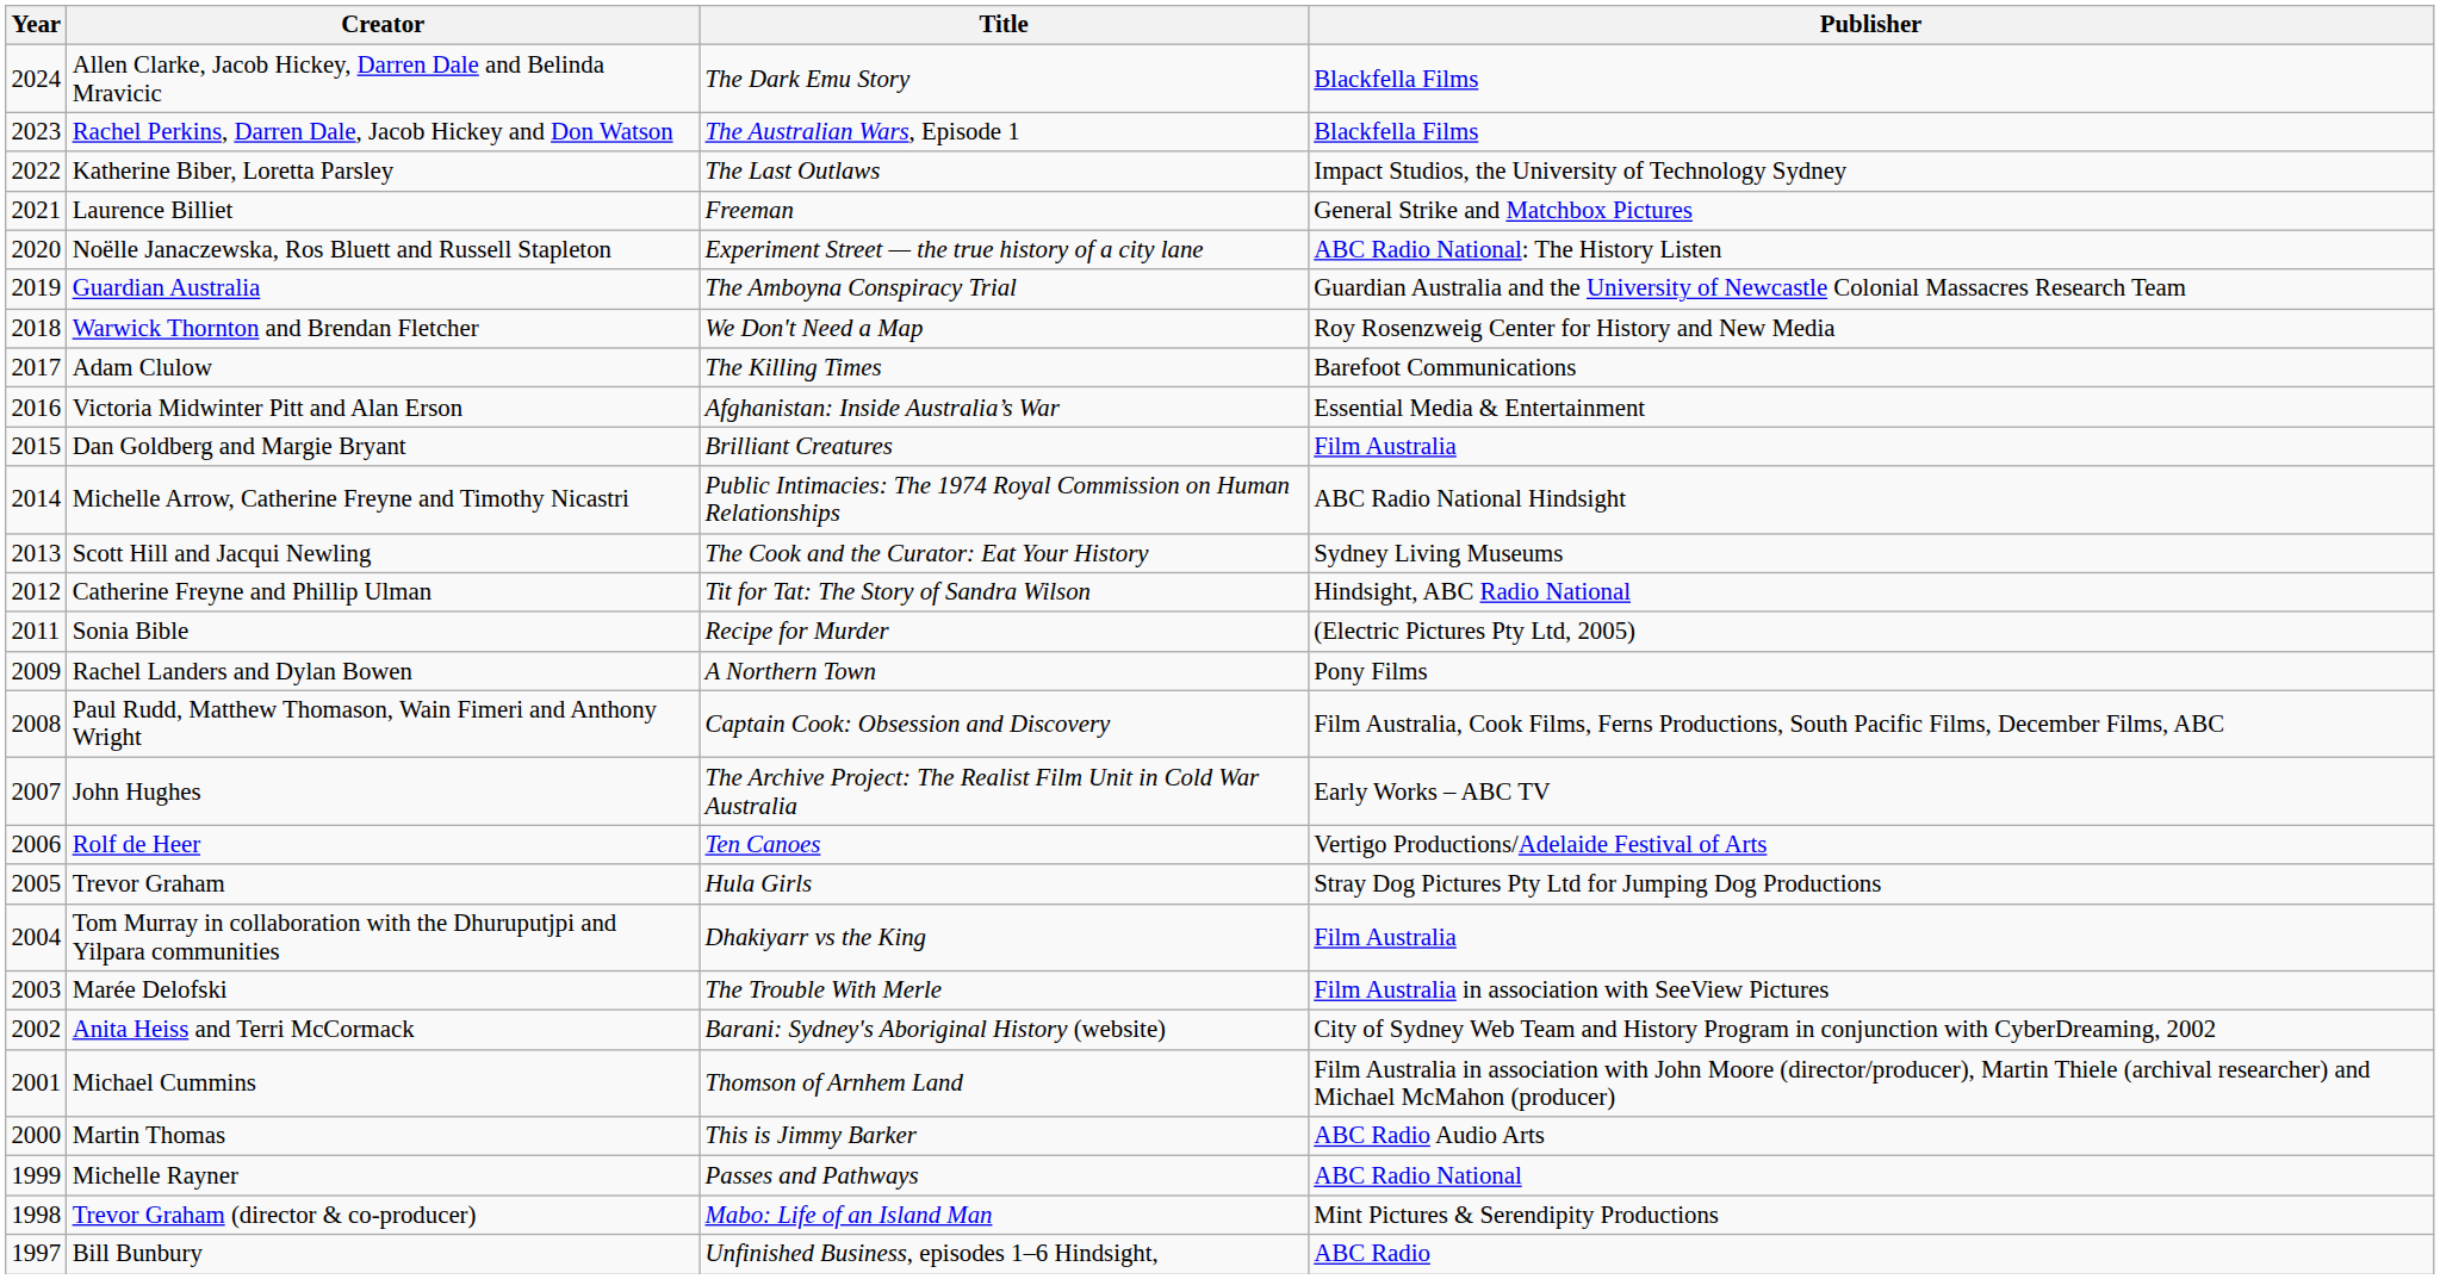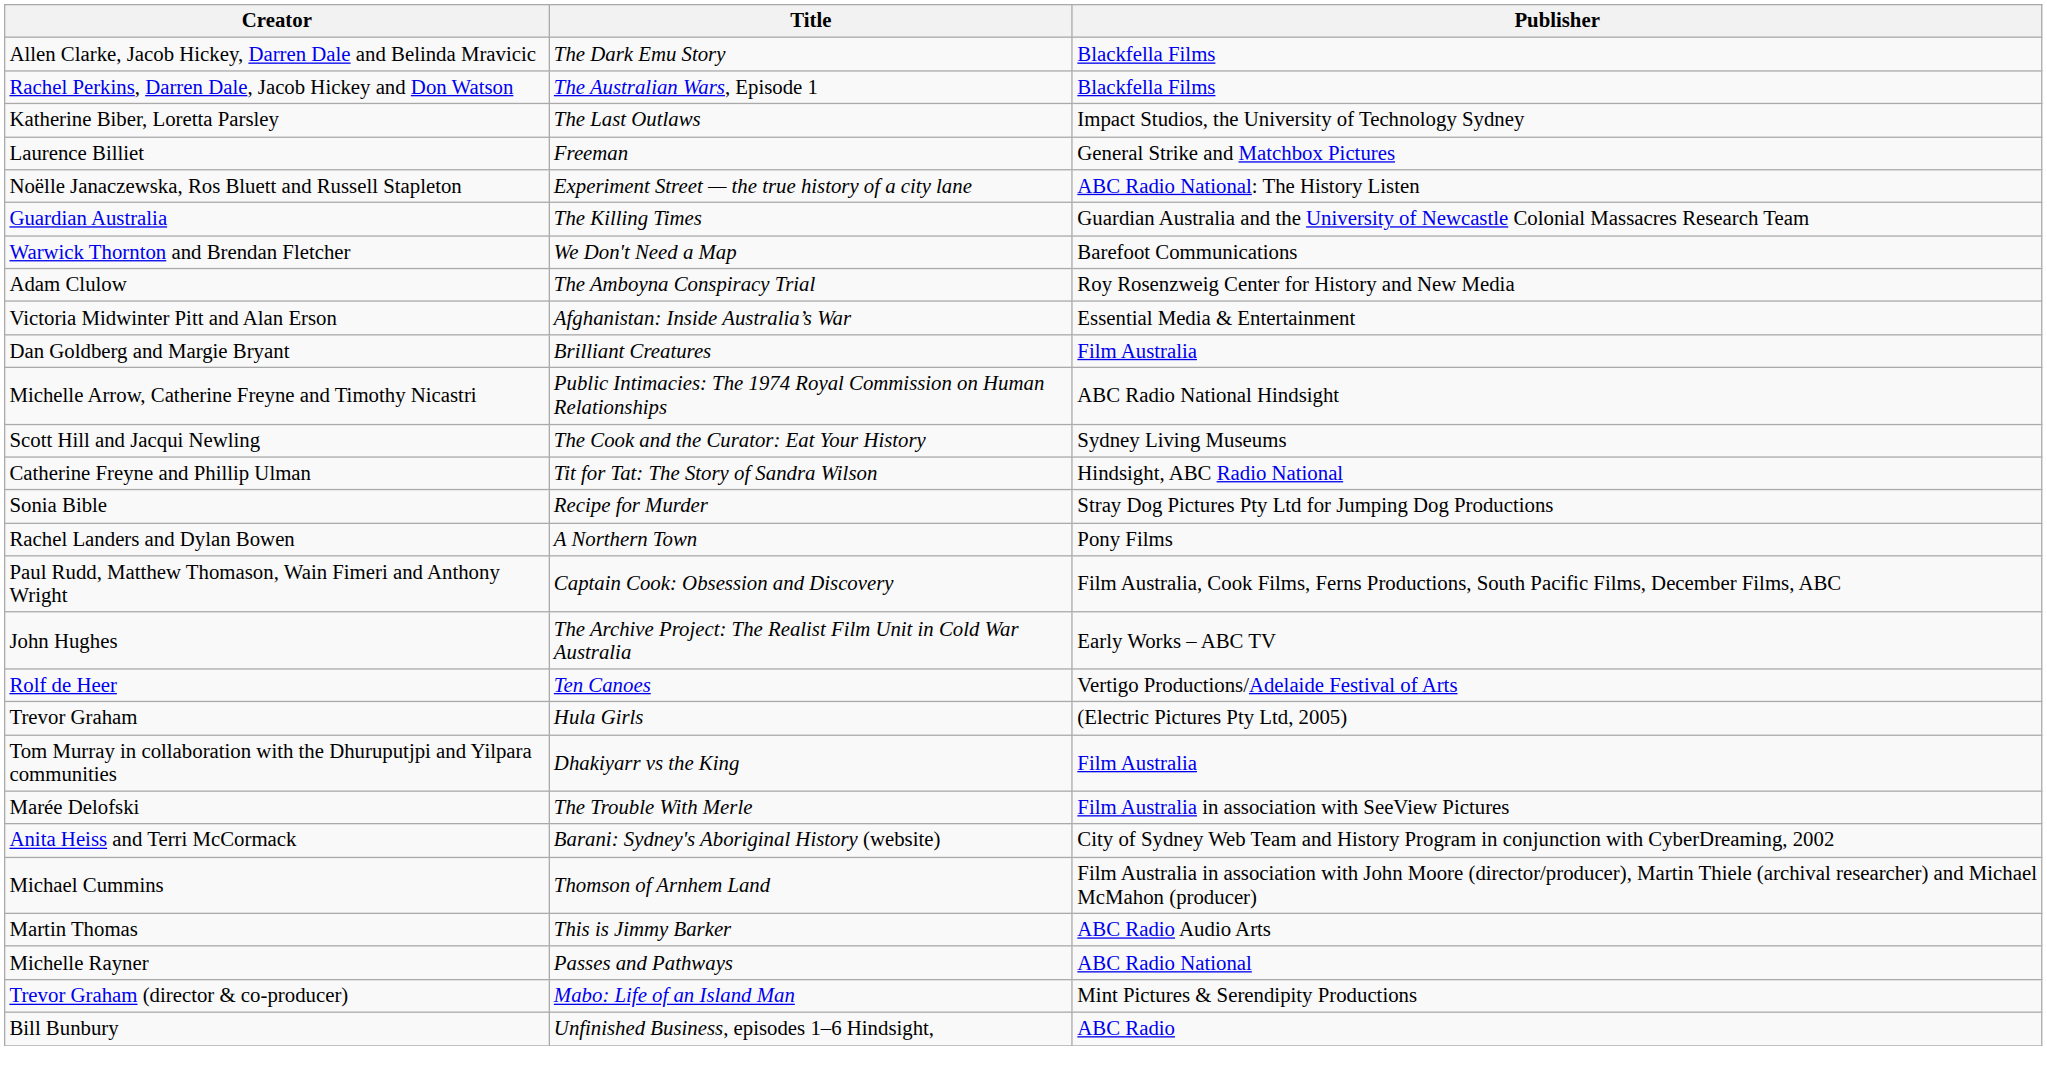- column: Year | 2024 | 2023 | 2022 | 2021 | 2020 | 2019 | 2018 | 2017 | 2016 | 2015 | 2014 | 2013 | 2012 | 2011 | 2009 | 2008 | 2007 | 2006 | 2005 | 2004 | 2003 | 2002 | 2001 | 2000 | 1999 | 1998 | 1997
Guardian Australia | Title: The Amboyna Conspiracy Trial -> The Killing Times
Warwick Thornton and Brendan Fletcher | Publisher: Roy Rosenzweig Center for History and New Media -> Barefoot Communications
Adam Clulow | Title: The Killing Times -> The Amboyna Conspiracy Trial
Adam Clulow | Publisher: Barefoot Communications -> Roy Rosenzweig Center for History and New Media
Sonia Bible | Publisher: (Electric Pictures Pty Ltd, 2005) -> Stray Dog Pictures Pty Ltd for Jumping Dog Productions
Trevor Graham | Publisher: Stray Dog Pictures Pty Ltd for Jumping Dog Productions -> (Electric Pictures Pty Ltd, 2005)
